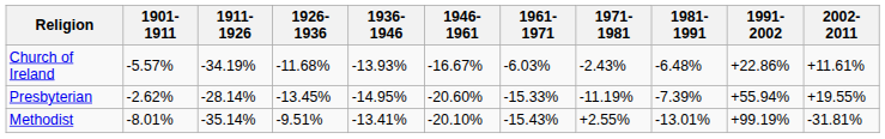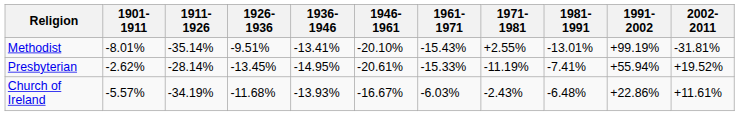rows swapped: Church of Ireland <-> Methodist
Presbyterian | 1946-1961: -20.60% -> -20.61%
Presbyterian | 1981-1991: -7.39% -> -7.41%
Presbyterian | 2002-2011: +19.55% -> +19.52%
